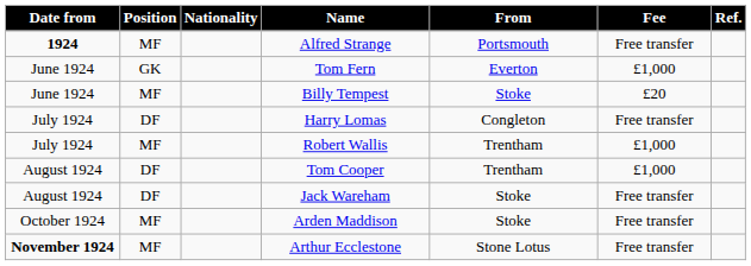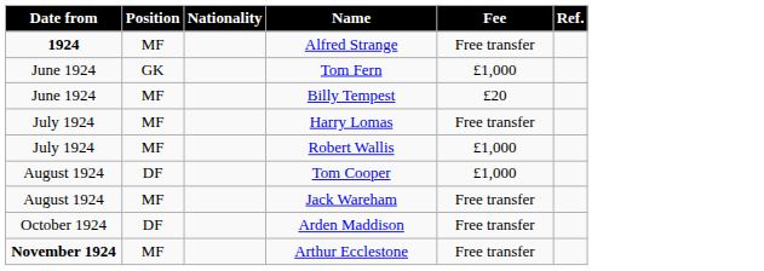- column: From | Portsmouth | Everton | Stoke | Congleton | Trentham | Trentham | Stoke | Stoke | Stone Lotus
Harry Lomas | Position: DF -> MF
Jack Wareham | Position: DF -> MF
Arden Maddison | Position: MF -> DF
